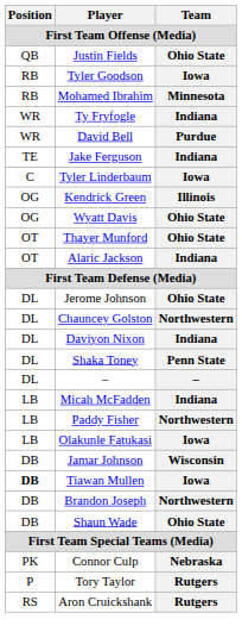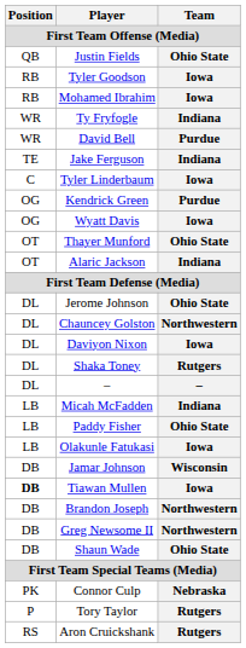Mohamed Ibrahim | Team: Minnesota -> Iowa
Kendrick Green | Team: Illinois -> Purdue
Wyatt Davis | Team: Ohio State -> Iowa
Daviyon Nixon | Team: Indiana -> Iowa
Shaka Toney | Team: Penn State -> Rutgers
Paddy Fisher | Team: Northwestern -> Ohio State
+ row: DB | Greg Newsome II | Northwestern
